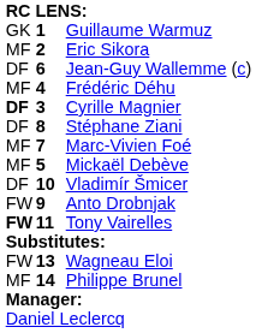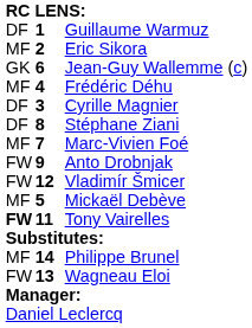Guillaume Warmuz | column 1: GK -> DF
Jean-Guy Wallemme (c) | column 1: DF -> GK
Cyrille Magnier | column 1: bold -> normal
rows swapped: Mickaël Debève <-> Anto Drobnjak
Vladimír Šmicer | column 1: DF -> FW
Vladimír Šmicer | column 2: 10 -> 12
rows swapped: Wagneau Eloi <-> Philippe Brunel
